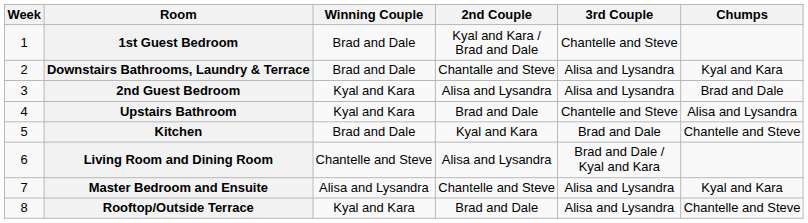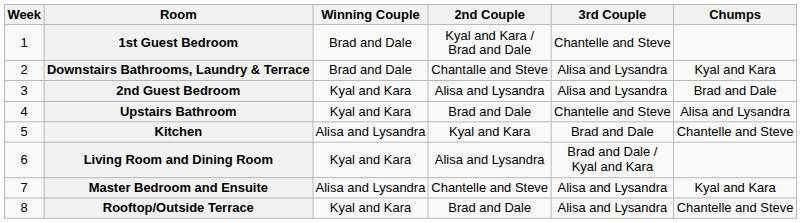Kitchen | Winning Couple: Brad and Dale -> Alisa and Lysandra
Living Room and Dining Room | Winning Couple: Chantelle and Steve -> Kyal and Kara
